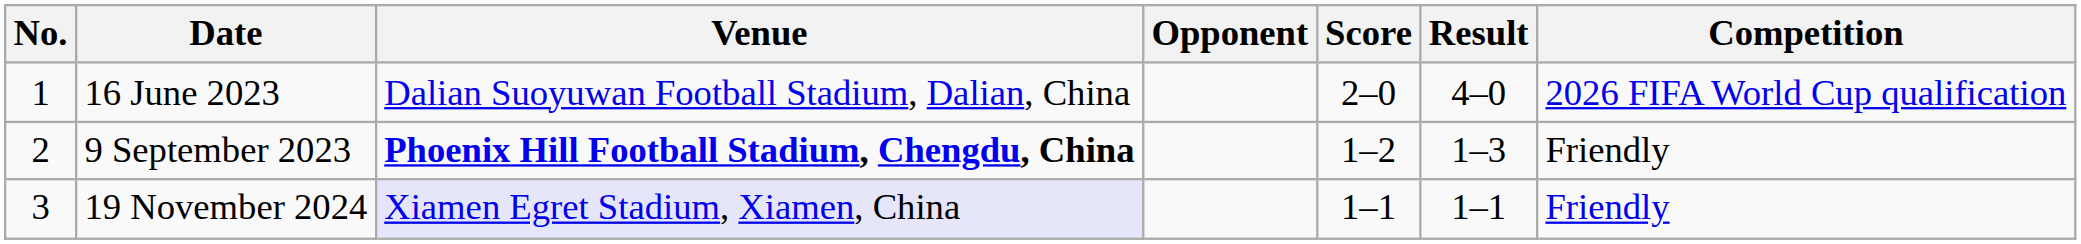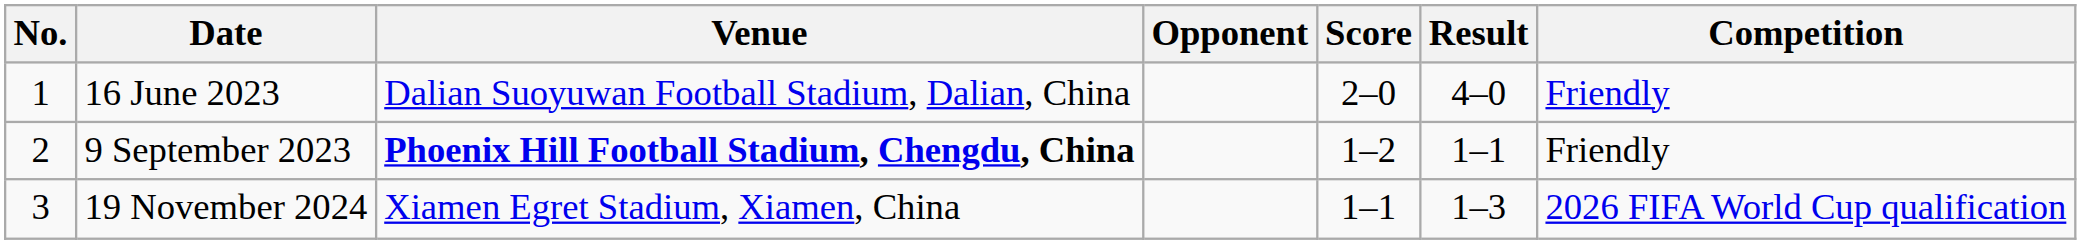16 June 2023 | Competition: 2026 FIFA World Cup qualification -> Friendly
9 September 2023 | Result: 1–3 -> 1–1
19 November 2024 | Venue: lavender background -> no background
19 November 2024 | Result: 1–1 -> 1–3
19 November 2024 | Competition: Friendly -> 2026 FIFA World Cup qualification
